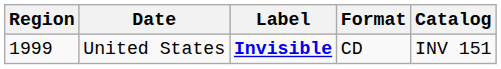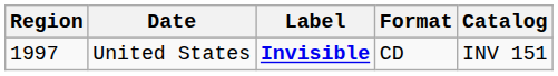United States | Region: 1999 -> 1997
